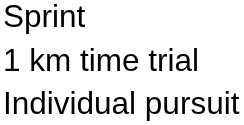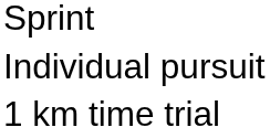rows swapped: 1 km time trial <-> Individual pursuit
